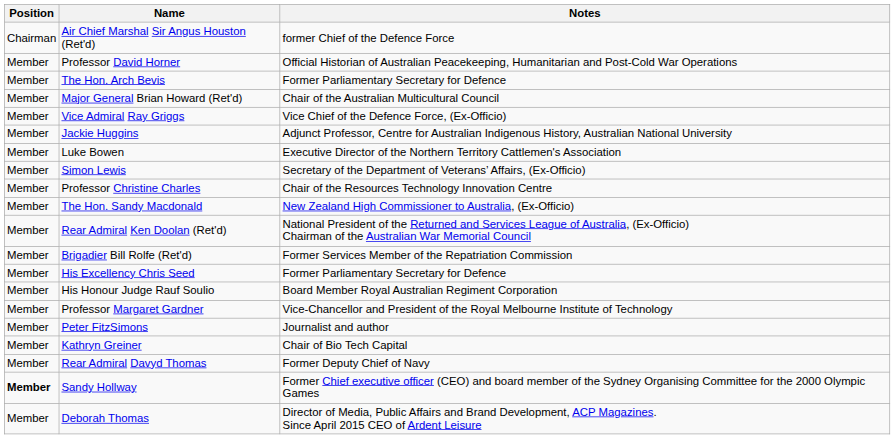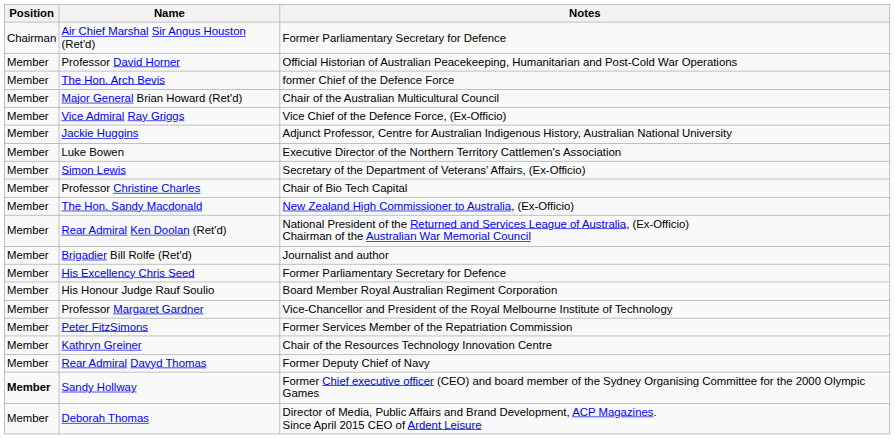Air Chief Marshal Sir Angus Houston (Ret'd) | Notes: former Chief of the Defence Force -> Former Parliamentary Secretary for Defence
The Hon. Arch Bevis | Notes: Former Parliamentary Secretary for Defence -> former Chief of the Defence Force
Professor Christine Charles | Notes: Chair of the Resources Technology Innovation Centre -> Chair of Bio Tech Capital
Brigadier Bill Rolfe (Ret'd) | Notes: Former Services Member of the Repatriation Commission -> Journalist and author
Peter FitzSimons | Notes: Journalist and author -> Former Services Member of the Repatriation Commission
Kathryn Greiner | Notes: Chair of Bio Tech Capital -> Chair of the Resources Technology Innovation Centre
